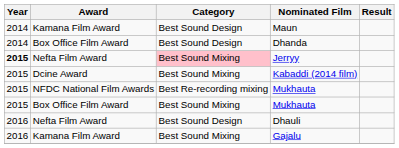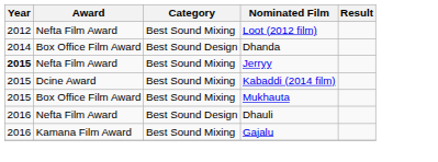+ row: 2012 | Nefta Film Award | Best Sound Mixing | Loot (2012 film)
- row: 2014 | Kamana Film Award | Best Sound Design | Maun
Jerryy | Category: pink background -> no background
- row: 2015 | NFDC National Film Awards | Best Re-recording mixing | Mukhauta
